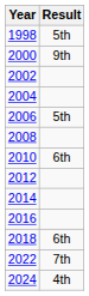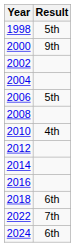2010 | Result: 6th -> 4th
2024 | Result: 4th -> 6th
